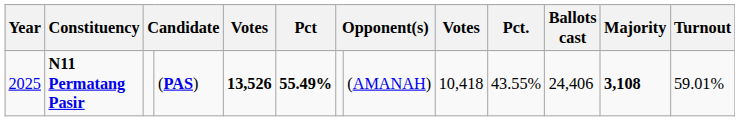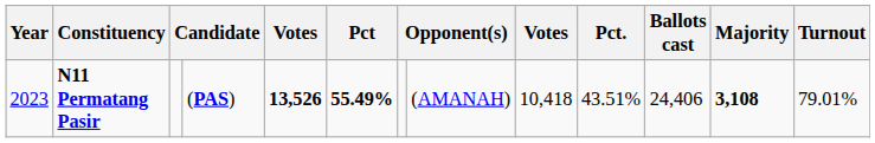N11 Permatang Pasir | Year: 2025 -> 2023
N11 Permatang Pasir | Pct.: 43.55% -> 43.51%
N11 Permatang Pasir | Turnout: 59.01% -> 79.01%
